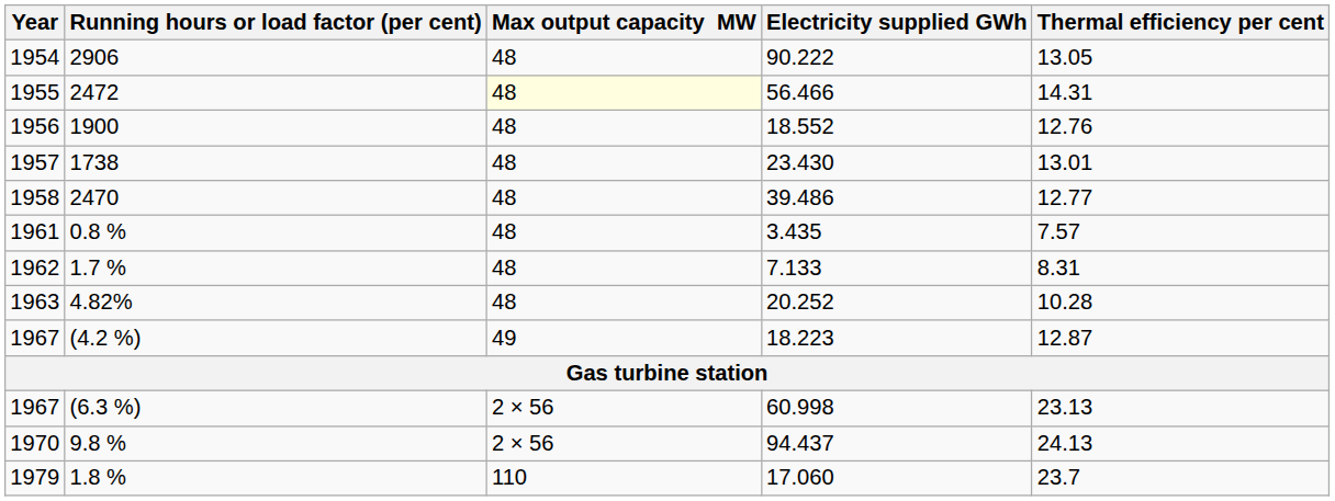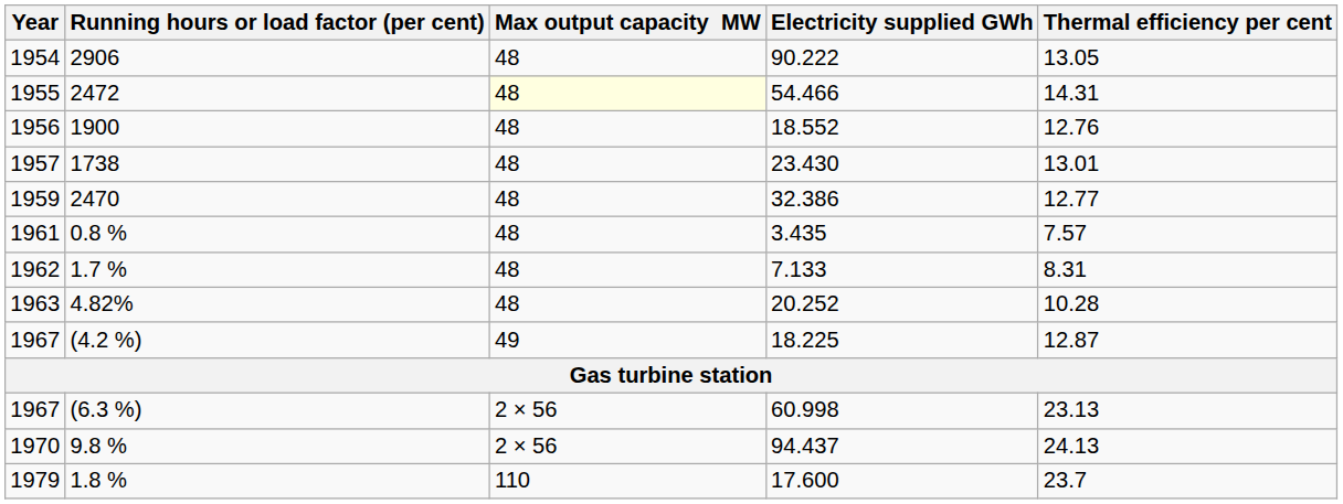2472 | Electricity supplied GWh: 56.466 -> 54.466
2470 | Year: 1958 -> 1959
2470 | Electricity supplied GWh: 39.486 -> 32.386
(4.2 %) | Electricity supplied GWh: 18.223 -> 18.225
1.8 % | Electricity supplied GWh: 17.060 -> 17.600
